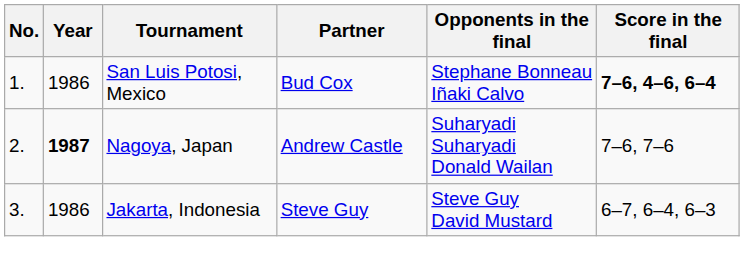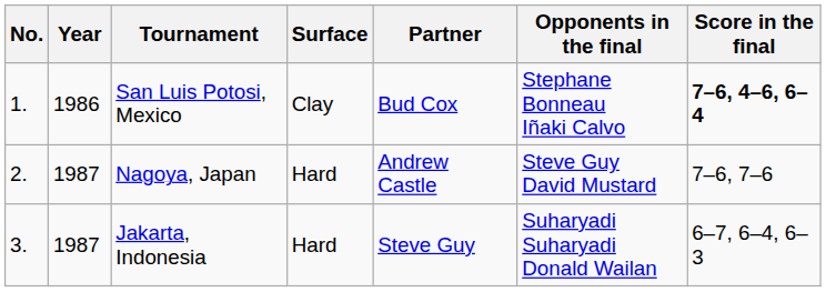+ column: Surface | Clay | Hard | Hard
Nagoya, Japan | Year: bold -> normal
Nagoya, Japan | Opponents in the final: Suharyadi Suharyadi Donald Wailan -> Steve Guy David Mustard
Jakarta, Indonesia | Year: 1986 -> 1987
Jakarta, Indonesia | Opponents in the final: Steve Guy David Mustard -> Suharyadi Suharyadi Donald Wailan
